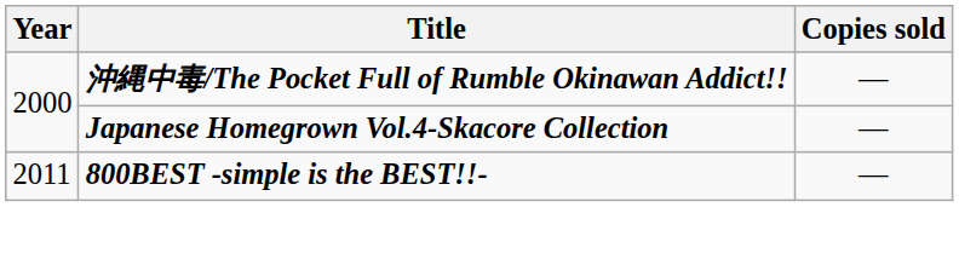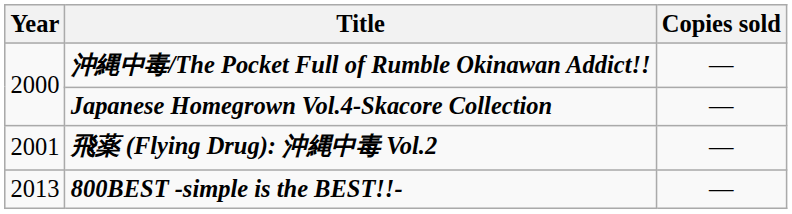+ row: 2001 | 飛薬 (Flying Drug): 沖縄中毒 Vol.2 | —
800BEST -simple is the BEST!!- | Year: 2011 -> 2013
